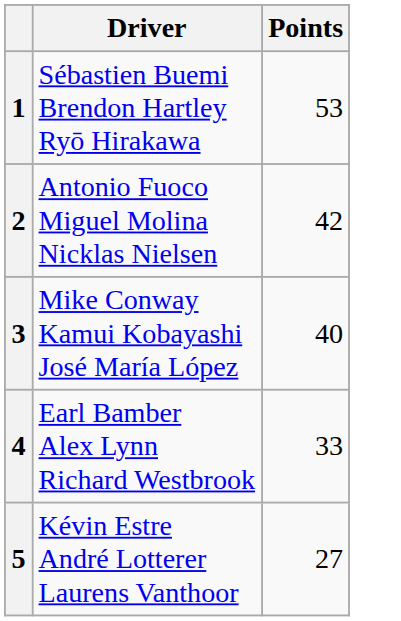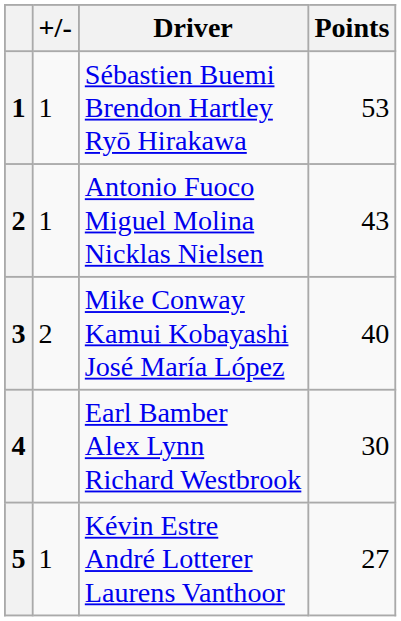+ column: +/- | 1 | 1 | 2 | 1
Antonio Fuoco Miguel Molina Nicklas Nielsen | Points: 42 -> 43
Earl Bamber Alex Lynn Richard Westbrook | Points: 33 -> 30
